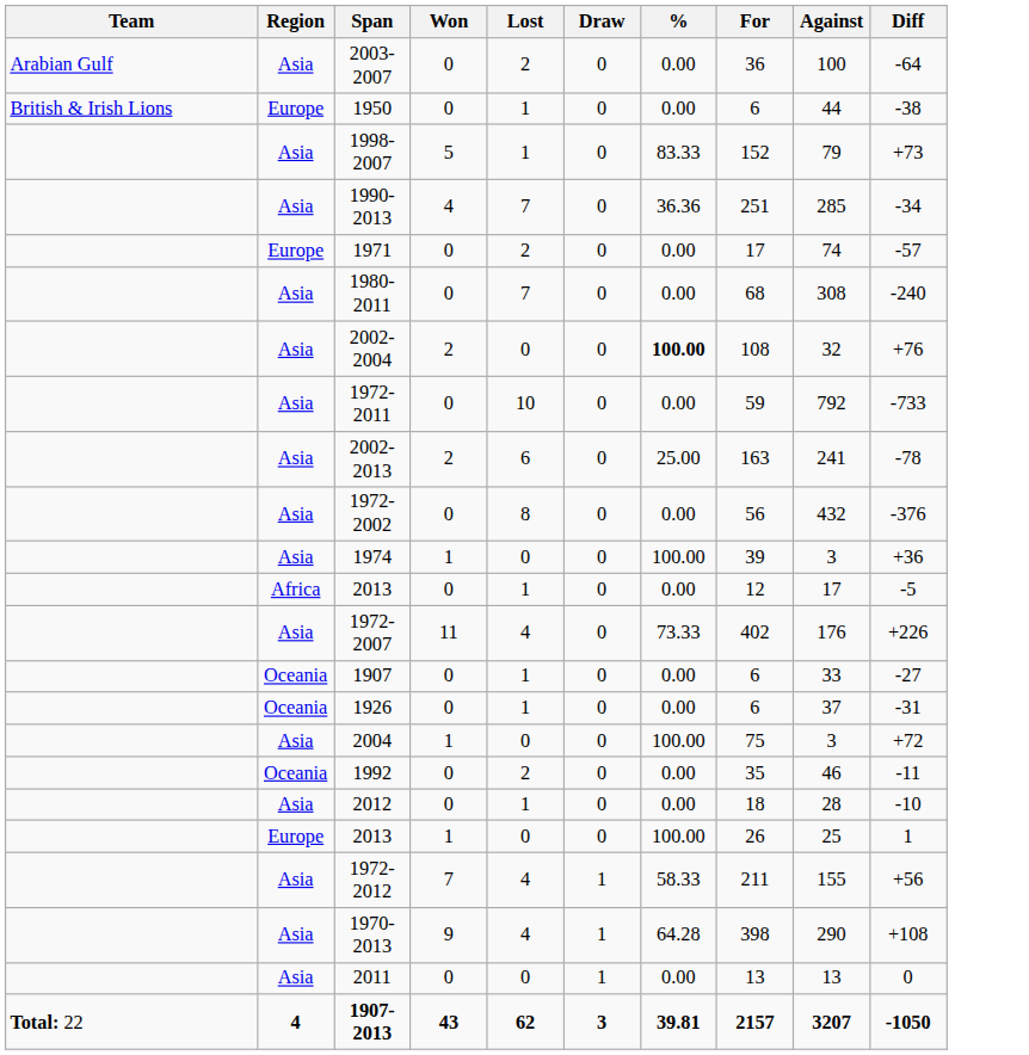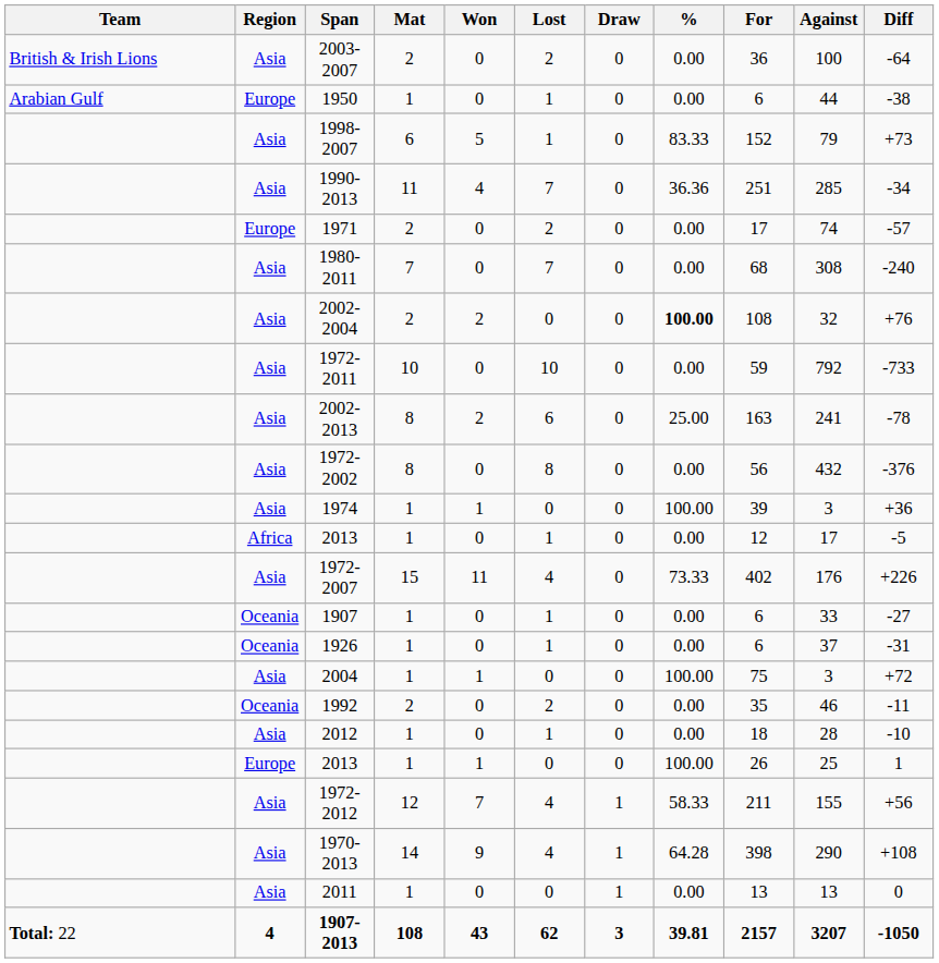+ column: Mat | 2 | 1 | 6 | 11 | 2 | 7 | 2 | 10 | 8 | 8 | 1 | 1 | 15 | 1 | 1 | 1 | 2 | 1 | 1 | 12 | 14 | 1 | 108
2003-2007 | Team: Arabian Gulf -> British & Irish Lions
1950 | Team: British & Irish Lions -> Arabian Gulf
